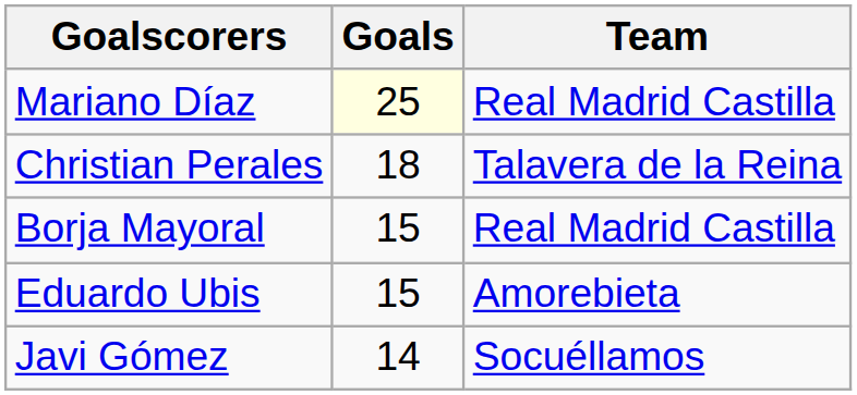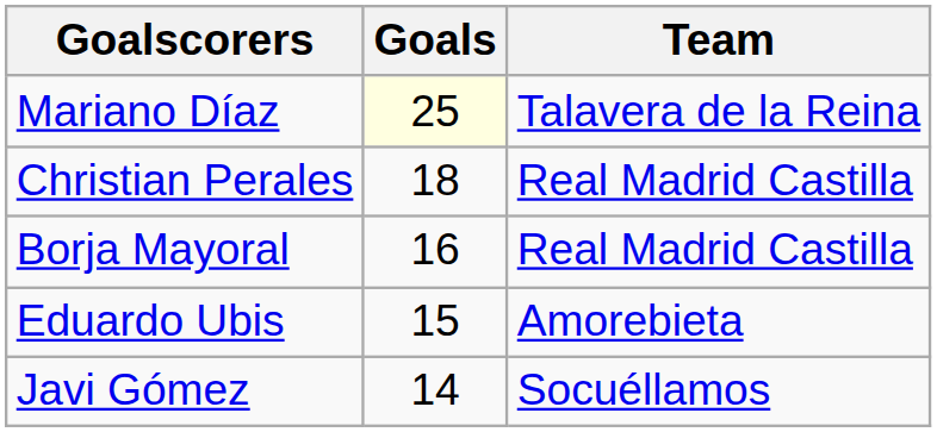Mariano Díaz | Team: Real Madrid Castilla -> Talavera de la Reina
Christian Perales | Team: Talavera de la Reina -> Real Madrid Castilla
Borja Mayoral | Goals: 15 -> 16
